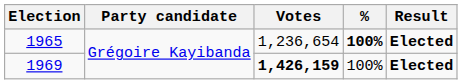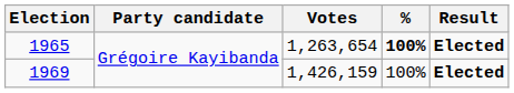1965 | Votes: 1,236,654 -> 1,263,654
1969 | Votes: bold -> normal
